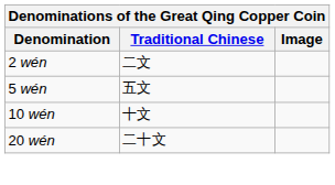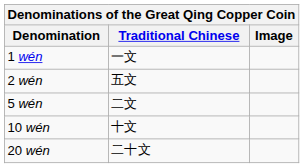+ row: 1 wén | 一文
2 wén | Traditional Chinese: 二文 -> 五文
5 wén | Traditional Chinese: 五文 -> 二文
